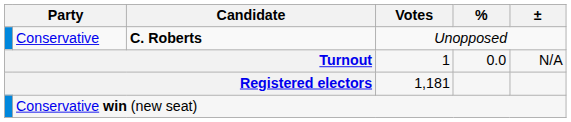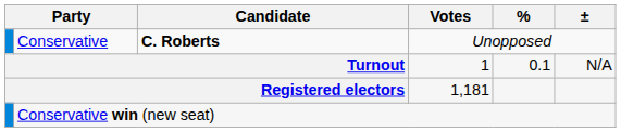Turnout | %: 0.0 -> 0.1
